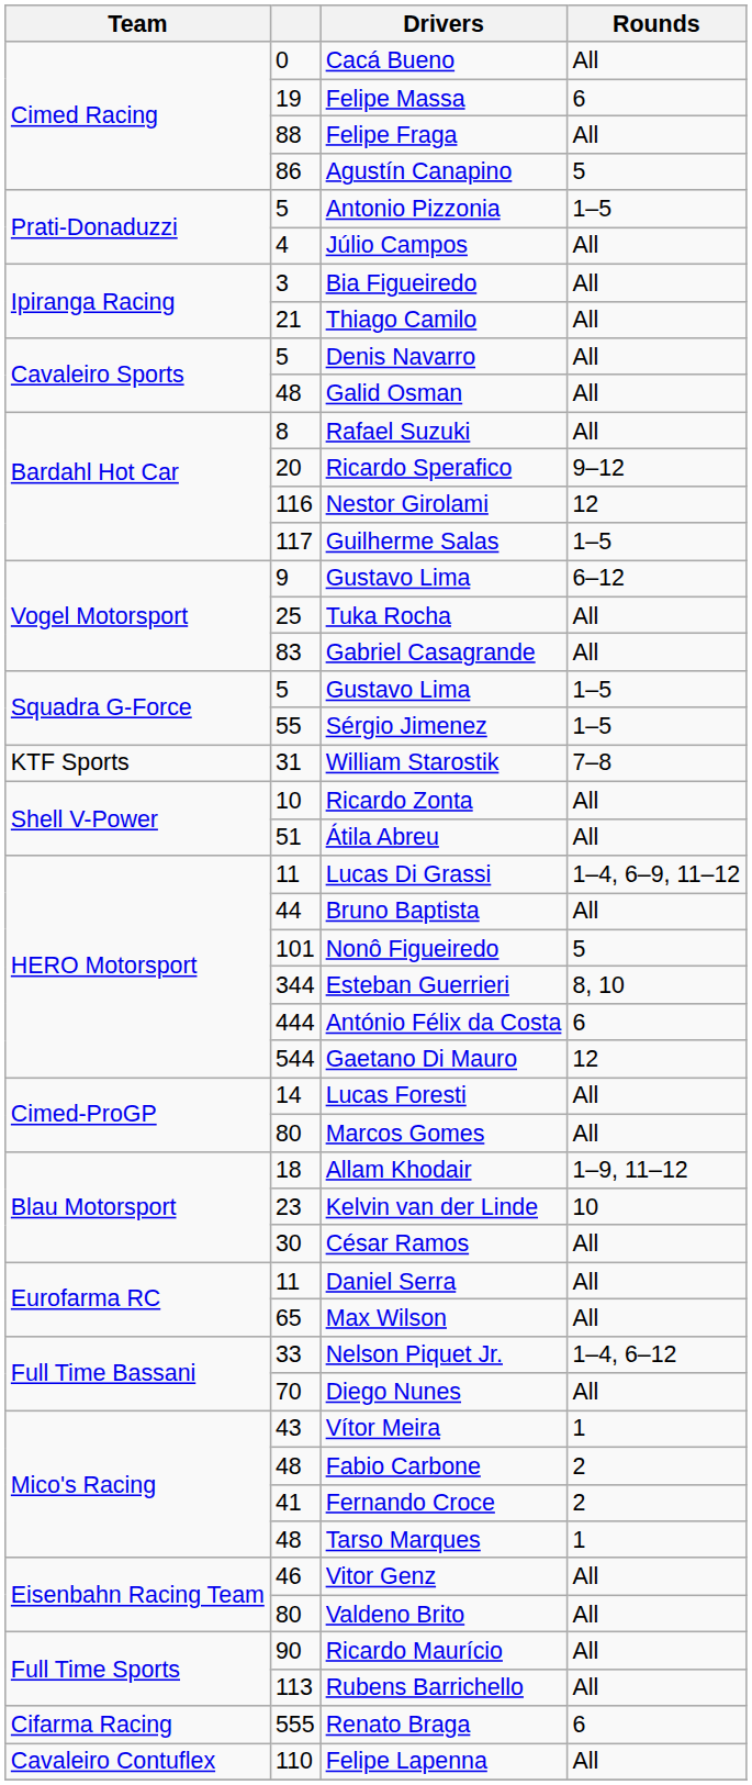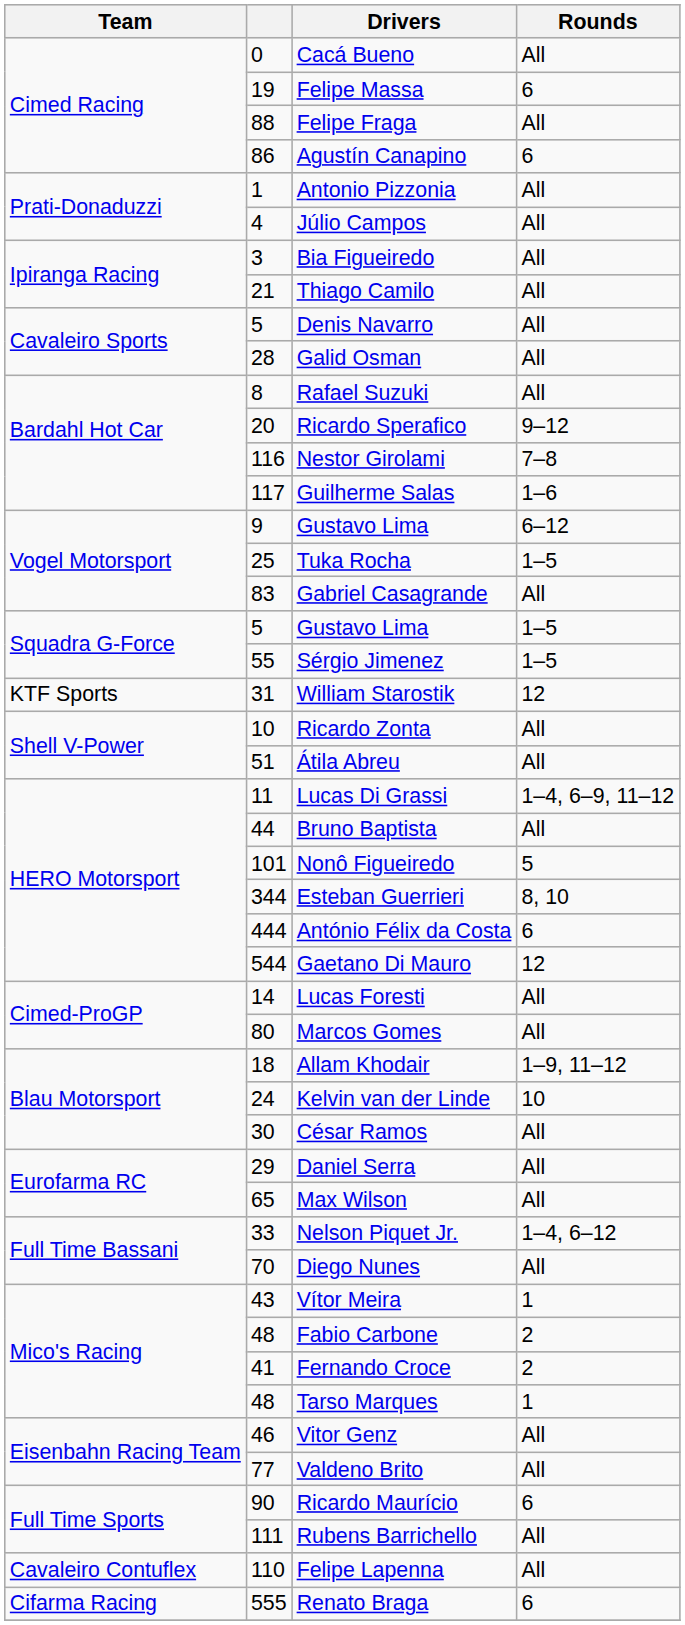Agustín Canapino | Rounds: 5 -> 6
Antonio Pizzonia | column 2: 5 -> 1
Antonio Pizzonia | Rounds: 1–5 -> All
Galid Osman | column 2: 48 -> 28
Nestor Girolami | Rounds: 12 -> 7–8
Guilherme Salas | Rounds: 1–5 -> 1–6
Tuka Rocha | Rounds: All -> 1–5
William Starostik | Rounds: 7–8 -> 12
Kelvin van der Linde | column 2: 23 -> 24
Daniel Serra | column 2: 11 -> 29
Valdeno Brito | column 2: 80 -> 77
Ricardo Maurício | Rounds: All -> 6
Rubens Barrichello | column 2: 113 -> 111
rows swapped: Felipe Lapenna <-> Renato Braga
